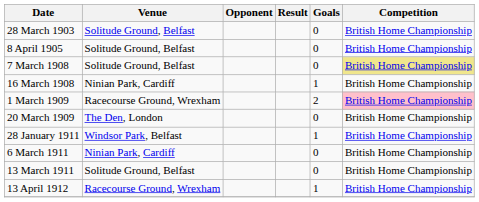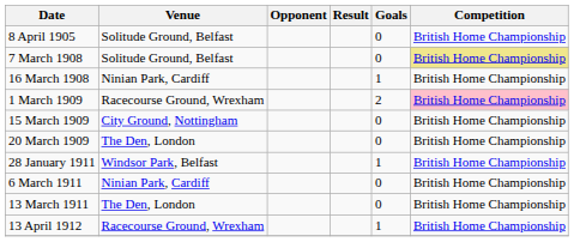- row: 28 March 1903 | Solitude Ground, Belfast | 0 | British Home Championship
+ row: 15 March 1909 | City Ground, Nottingham | 0 | British Home Championship
13 March 1911 | Venue: Solitude Ground, Belfast -> The Den, London
